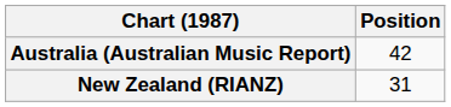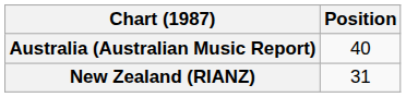Australia (Australian Music Report) | Position: 42 -> 40
